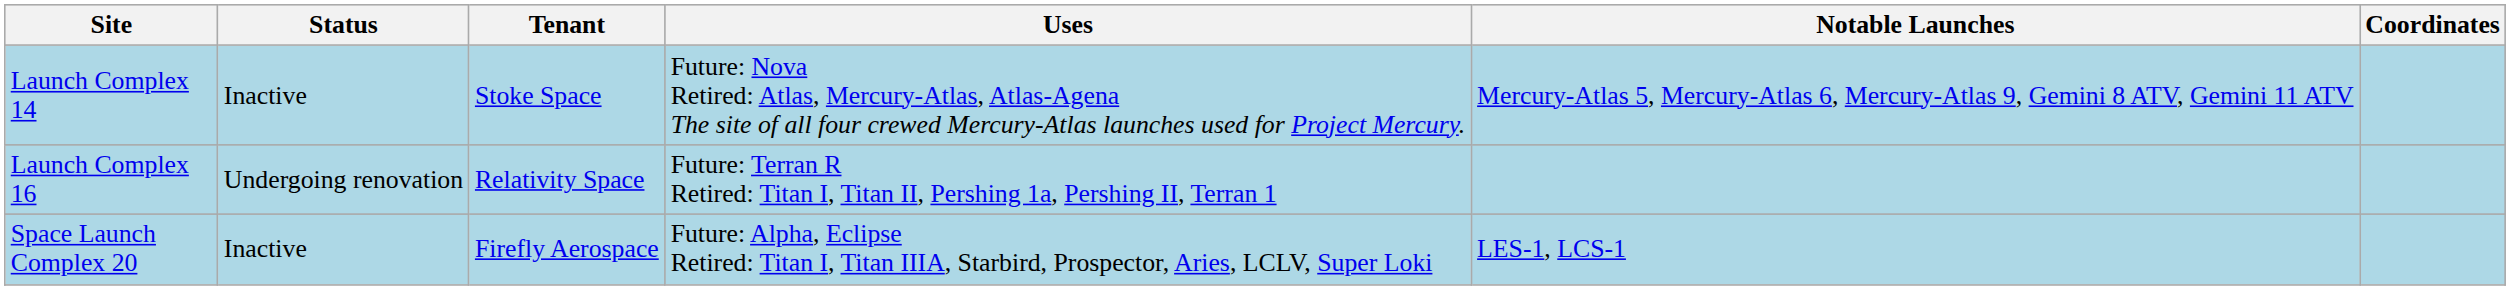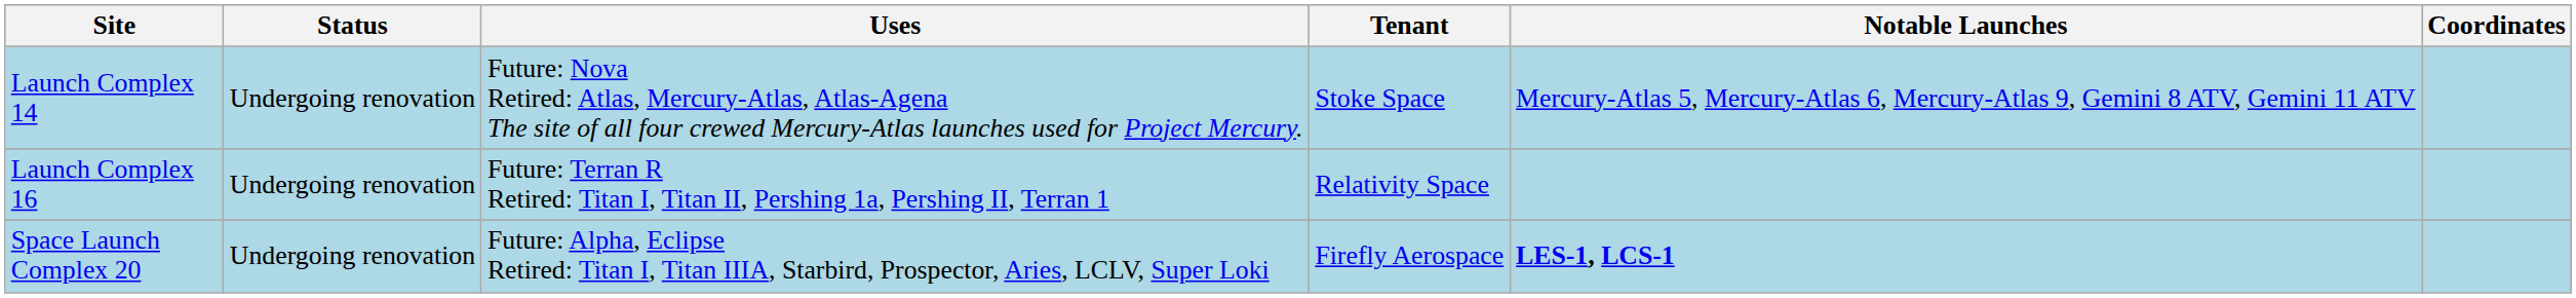columns swapped: Tenant <-> Uses
Launch Complex 14 | Status: Inactive -> Undergoing renovation
Space Launch Complex 20 | Status: Inactive -> Undergoing renovation
Space Launch Complex 20 | Notable Launches: normal -> bold
